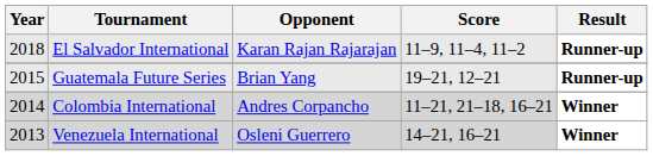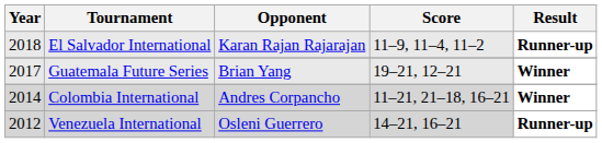Guatemala Future Series | Year: 2015 -> 2017
Guatemala Future Series | Result: Runner-up -> Winner
Venezuela International | Year: 2013 -> 2012
Venezuela International | Result: Winner -> Runner-up
